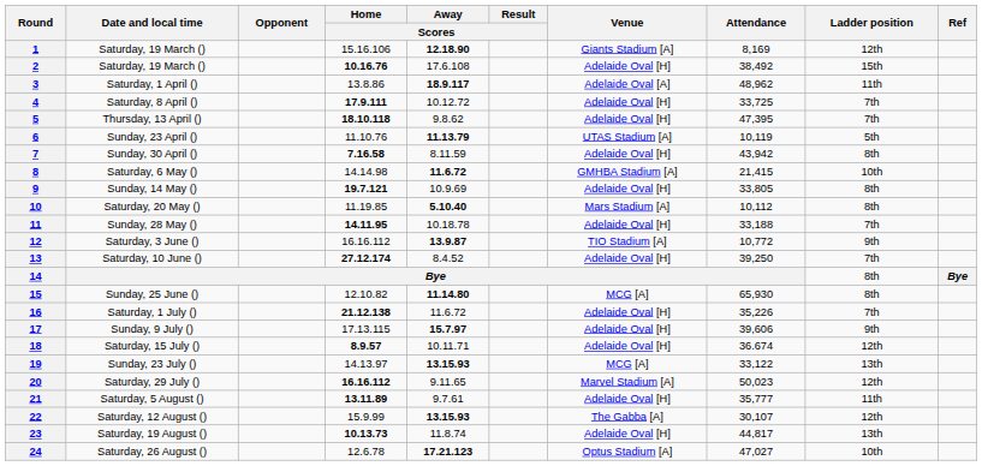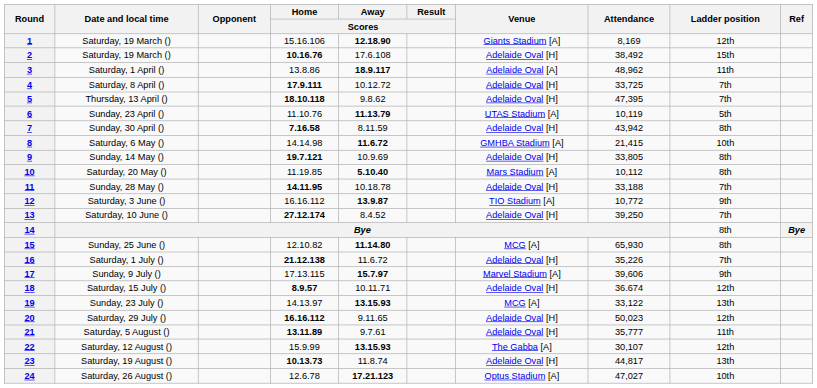17 | Venue: Adelaide Oval [H] -> Marvel Stadium [A]
20 | Venue: Marvel Stadium [A] -> Adelaide Oval [H]
